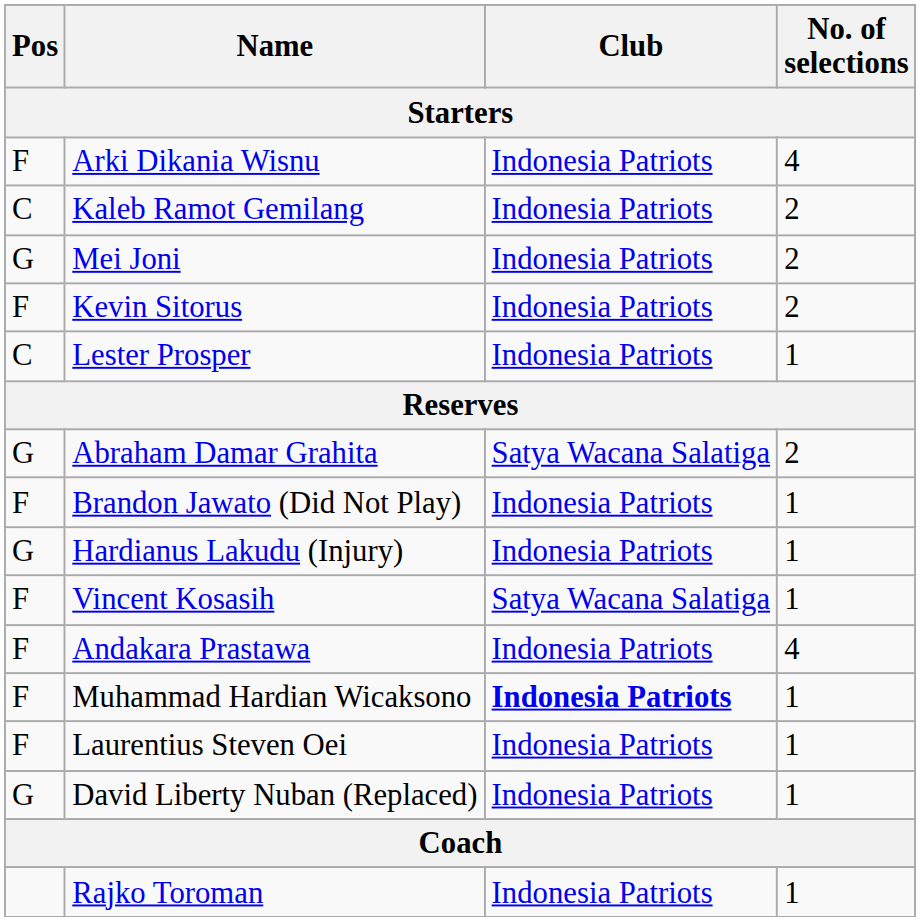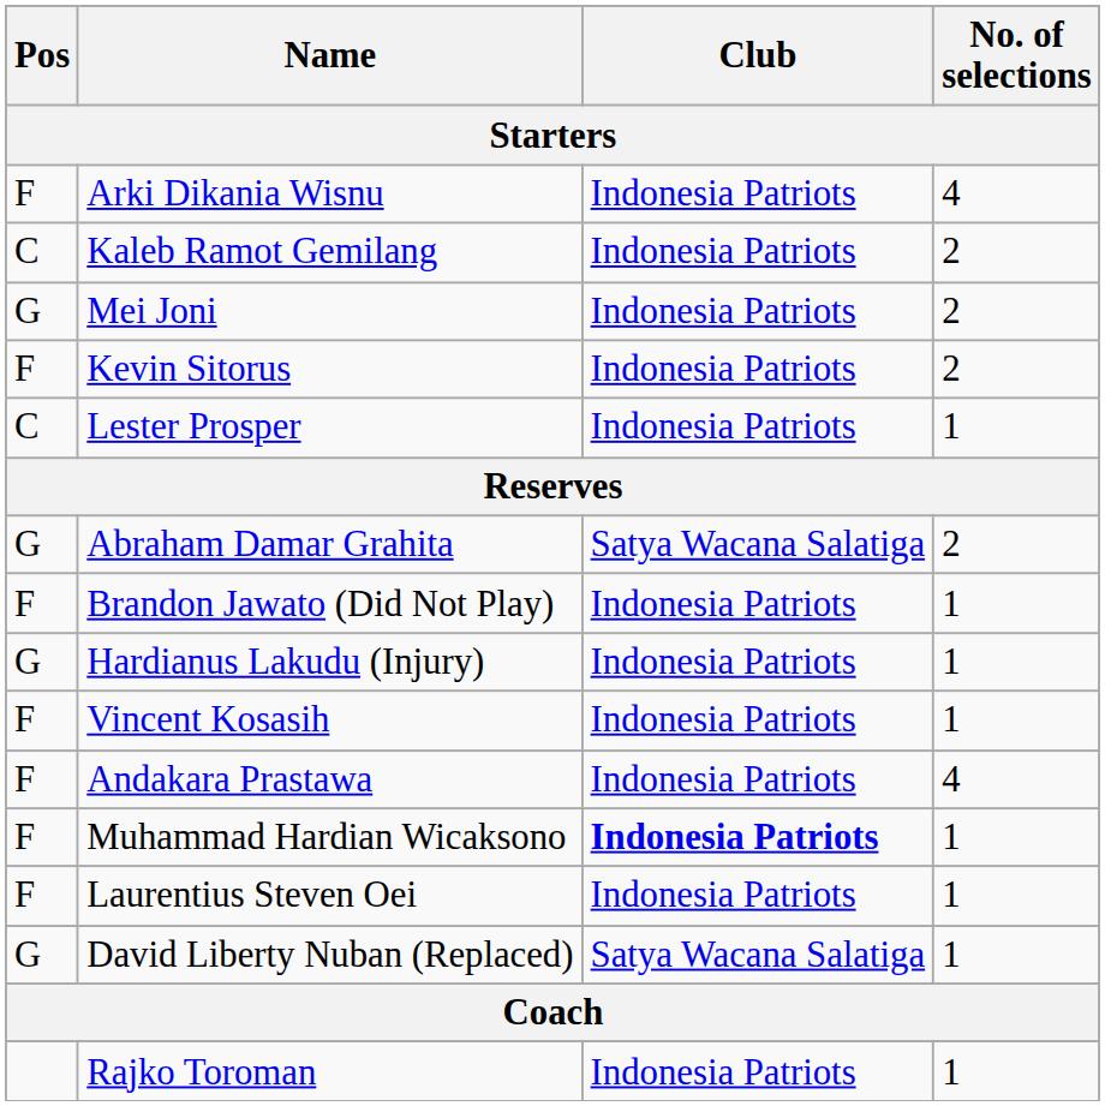Vincent Kosasih | Club: Satya Wacana Salatiga -> Indonesia Patriots
David Liberty Nuban (Replaced) | Club: Indonesia Patriots -> Satya Wacana Salatiga
